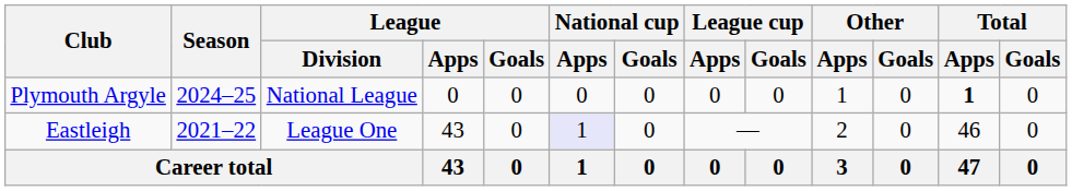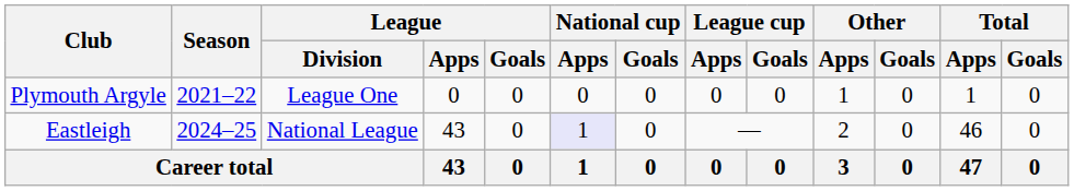Plymouth Argyle | Season: 2024–25 -> 2021–22
Plymouth Argyle | League / Division: National League -> League One
Plymouth Argyle | Total / Apps: bold -> normal
Eastleigh | Season: 2021–22 -> 2024–25
Eastleigh | League / Division: League One -> National League
